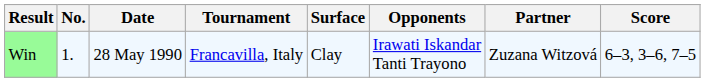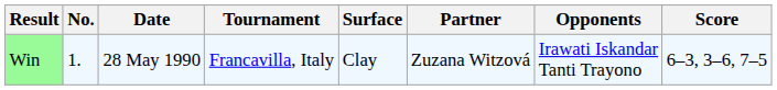columns swapped: Partner <-> Opponents
